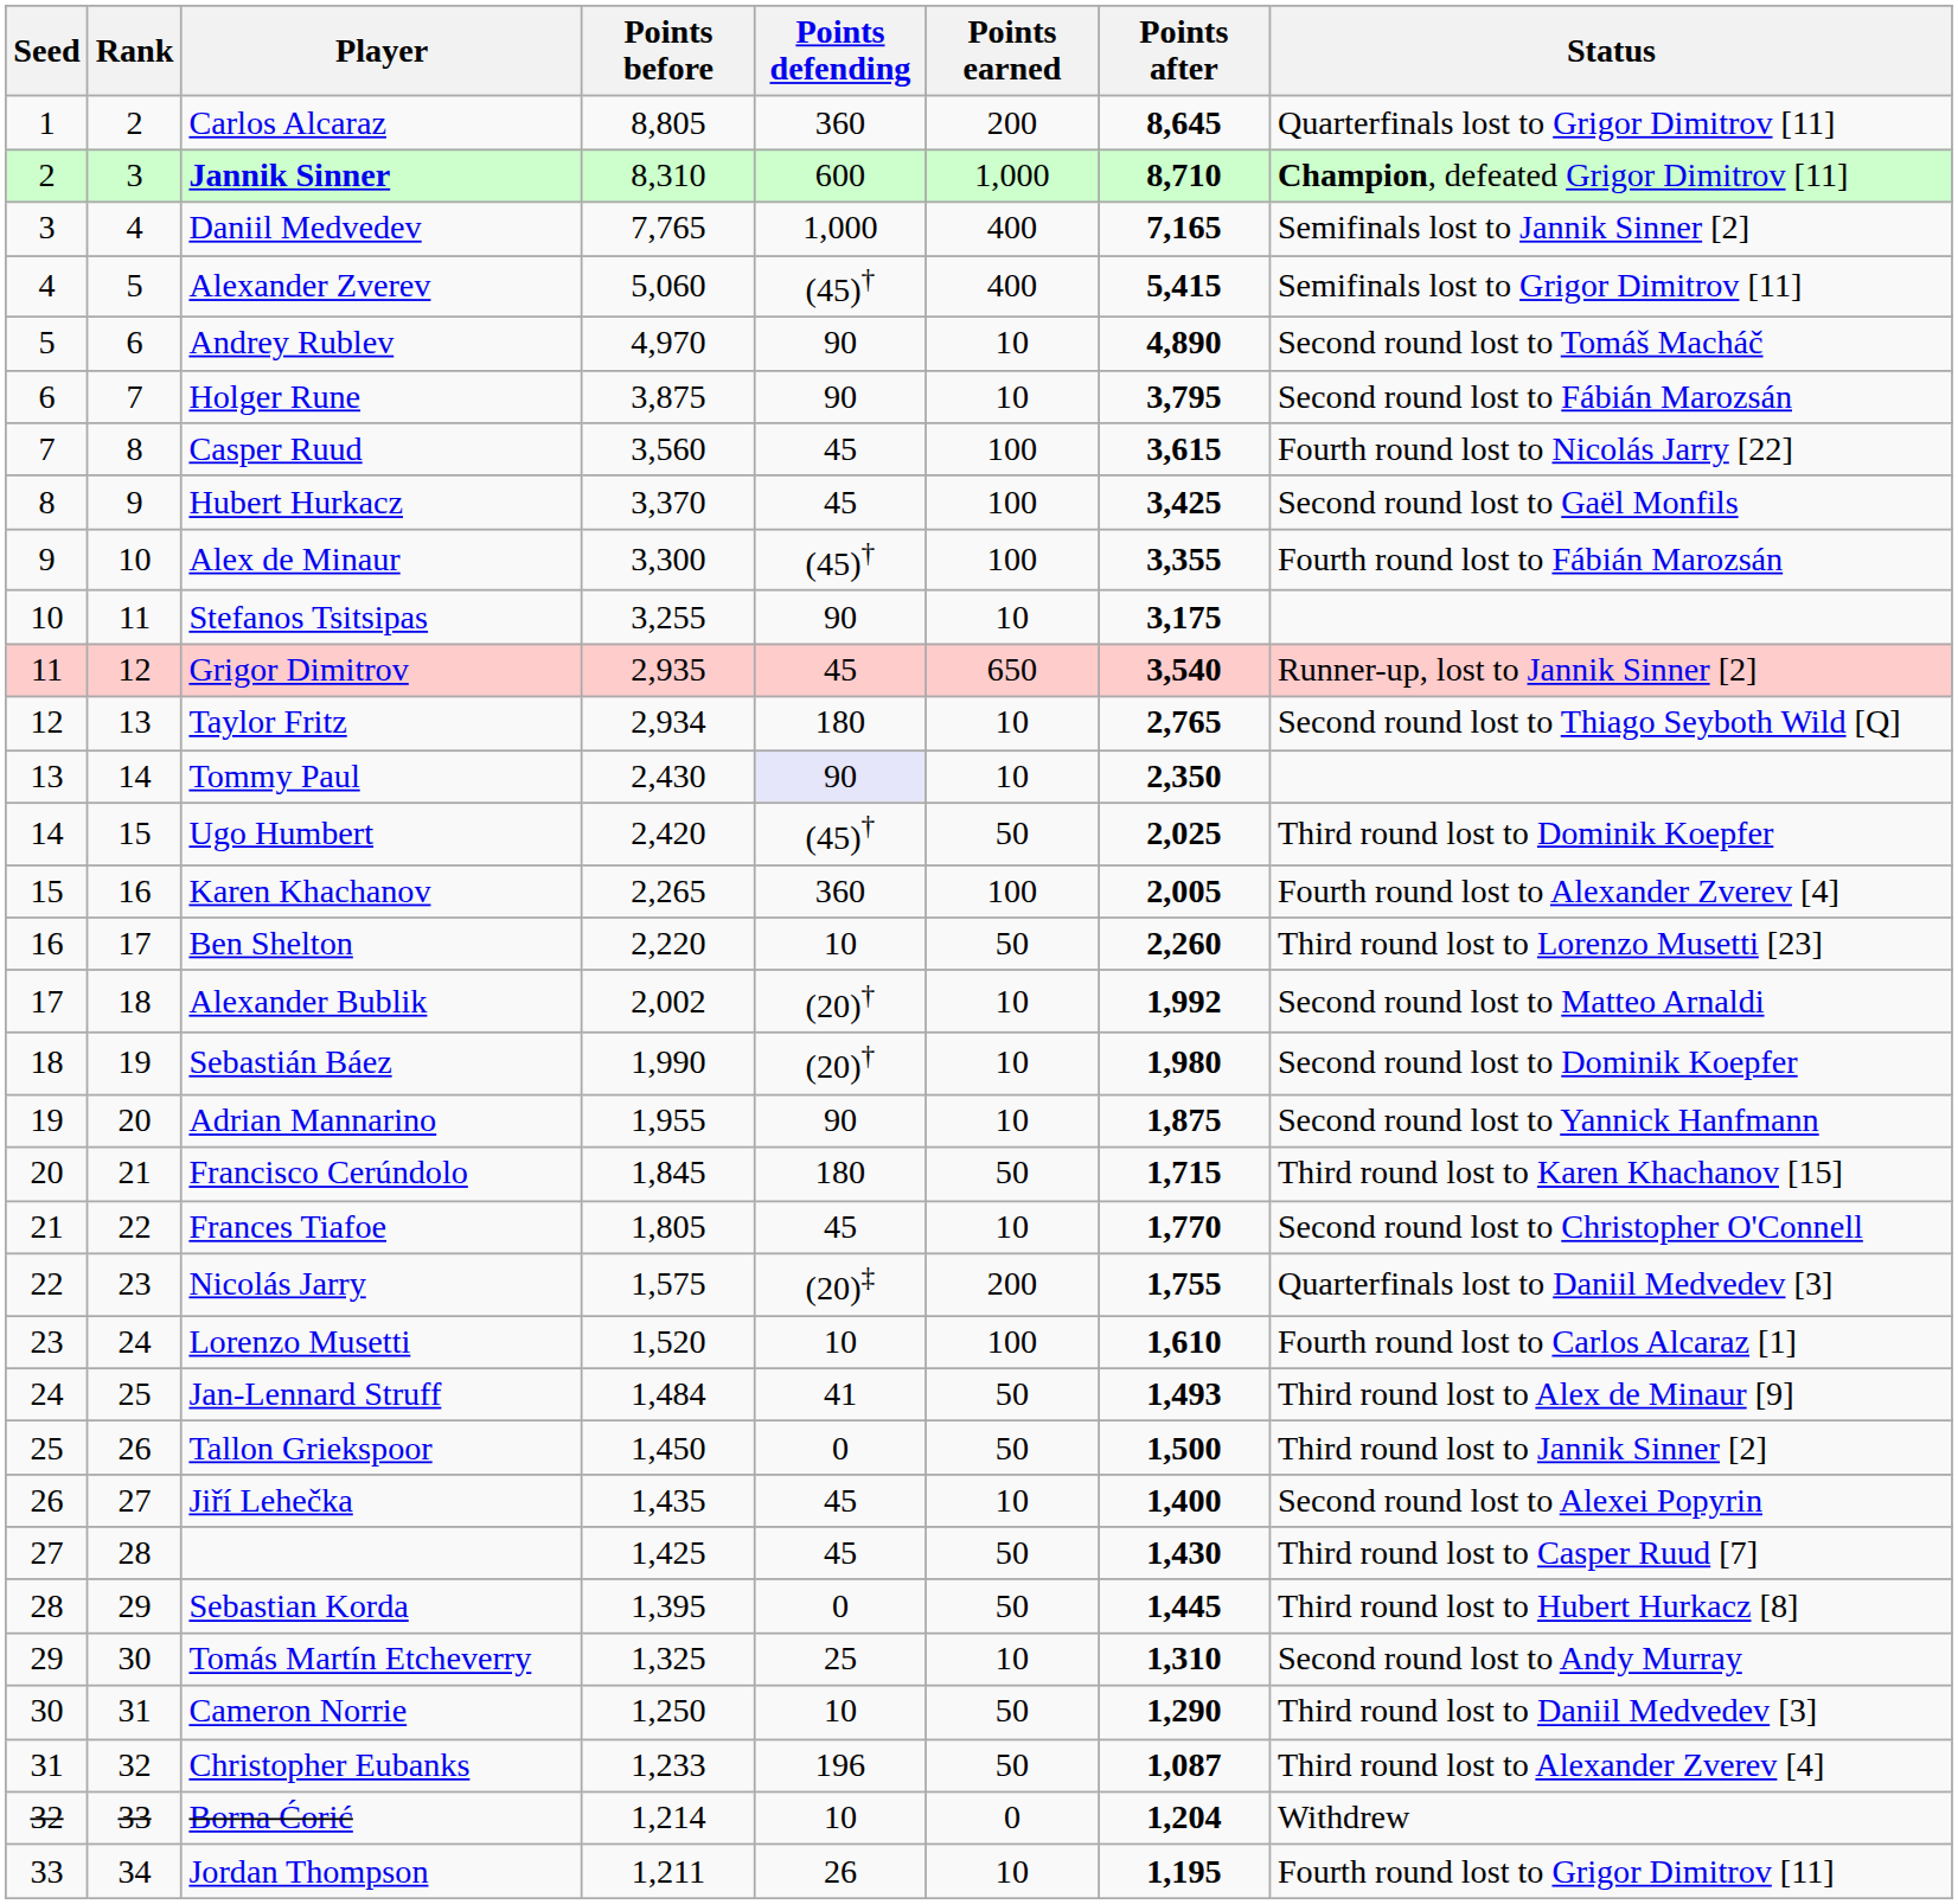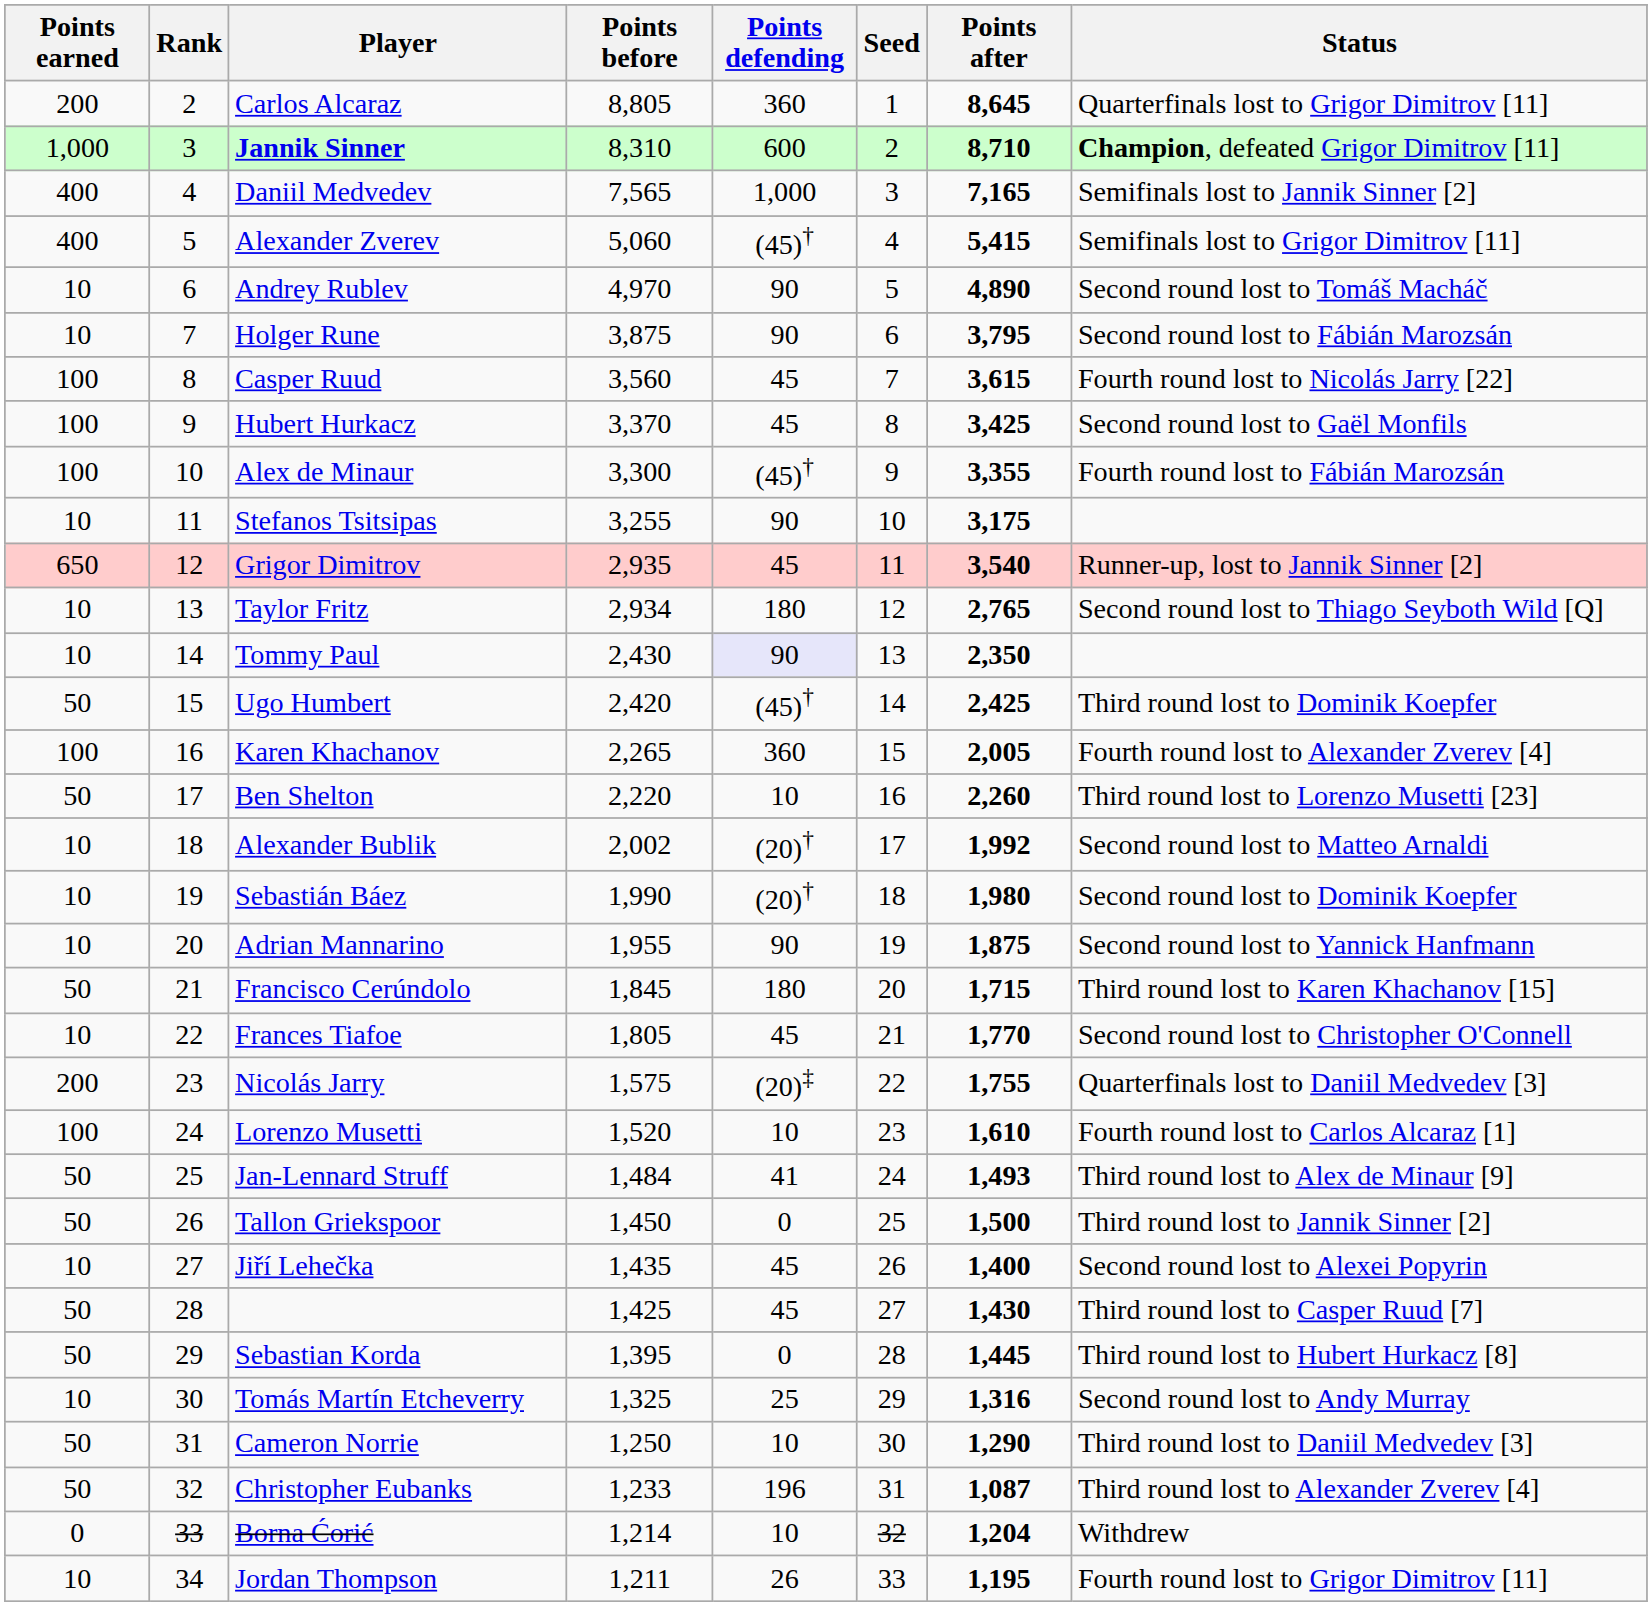columns swapped: Seed <-> Points earned
Daniil Medvedev | Points before: 7,765 -> 7,565
Ugo Humbert | Points after: 2,025 -> 2,425
Tomás Martín Etcheverry | Points after: 1,310 -> 1,316
